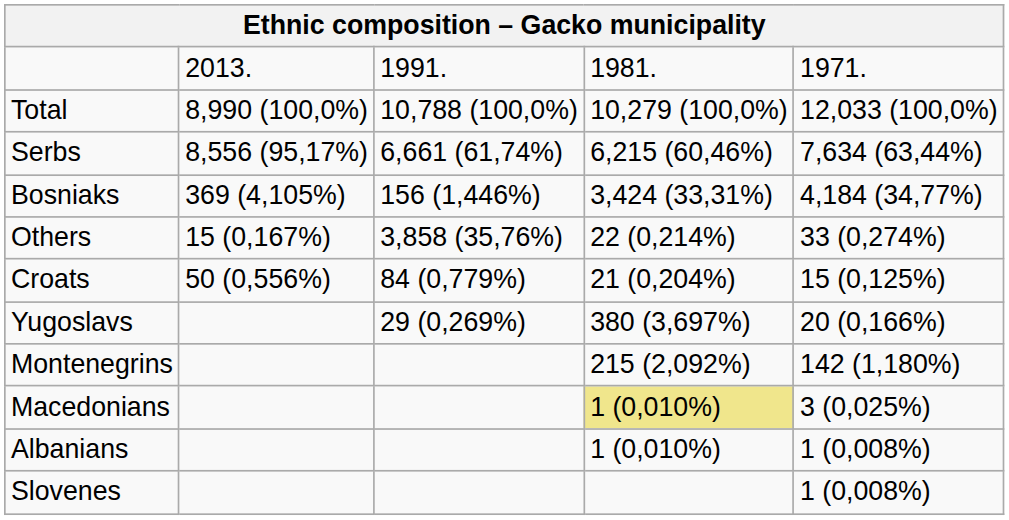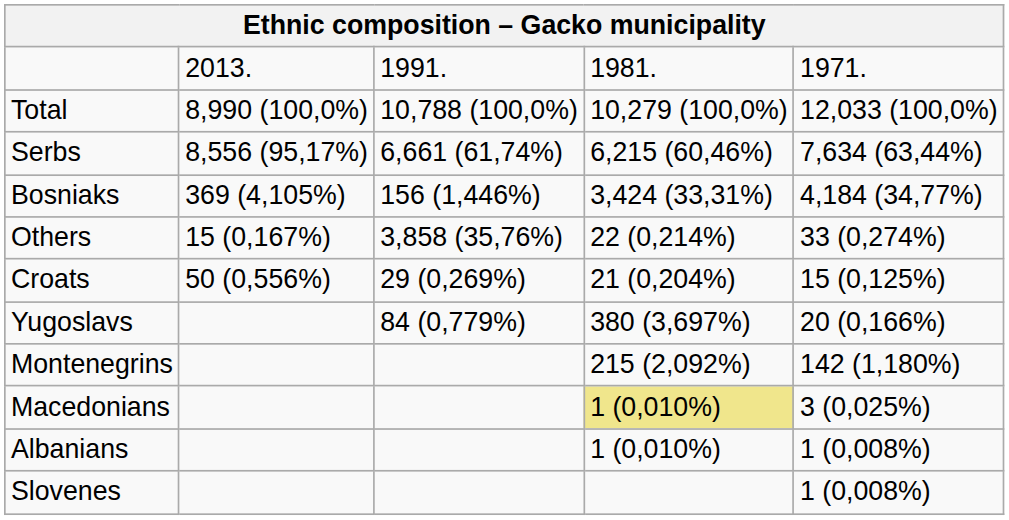Croats | column 3: 84 (0,779%) -> 29 (0,269%)
Yugoslavs | column 3: 29 (0,269%) -> 84 (0,779%)
